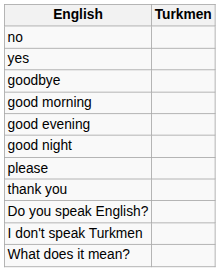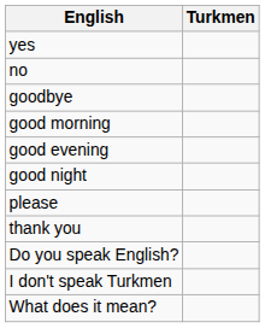rows swapped: yes <-> no
